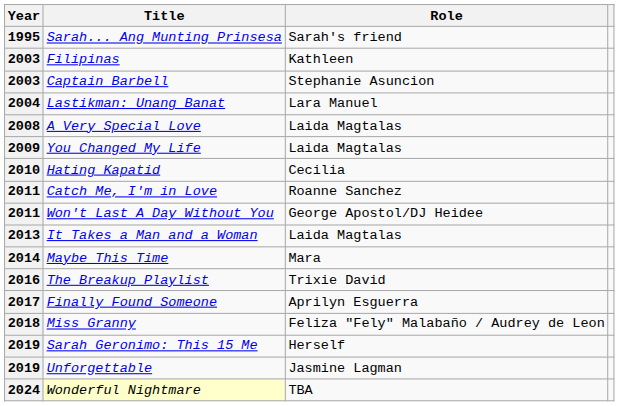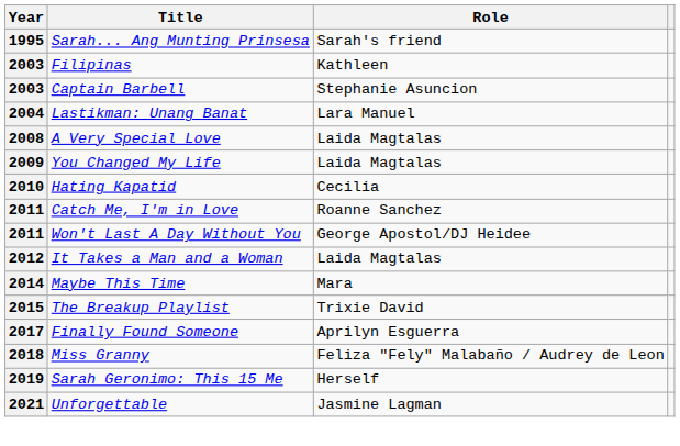It Takes a Man and a Woman | Year: 2013 -> 2012
The Breakup Playlist | Year: 2016 -> 2015
Unforgettable | Year: 2019 -> 2021
- row: 2024 | Wonderful Nightmare | TBA
